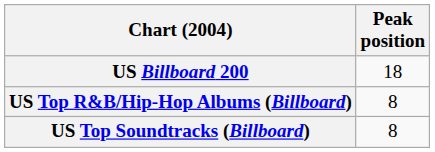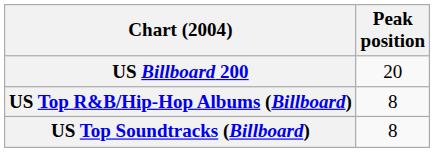US Billboard 200 | Peak position: 18 -> 20
